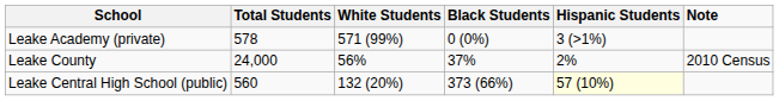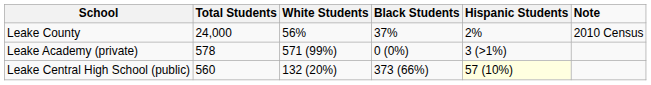rows swapped: Leake County <-> Leake Academy (private)
